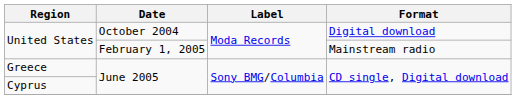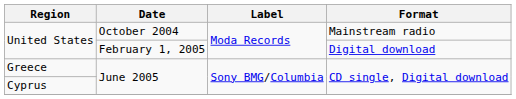United States / October 2004 | Format: Digital download -> Mainstream radio
United States / February 1, 2005 | Format: Mainstream radio -> Digital download
